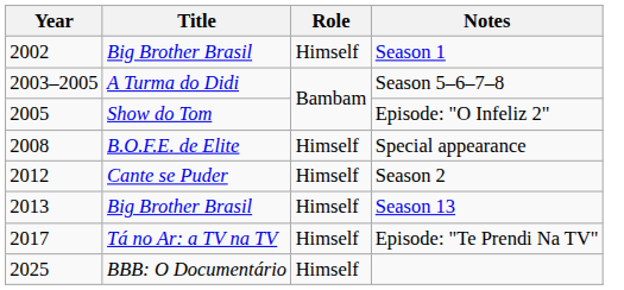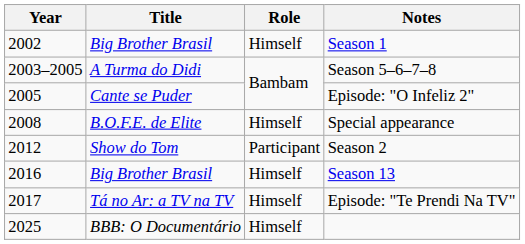Episode: "O Infeliz 2" | Title: Show do Tom -> Cante se Puder
Season 2 | Title: Cante se Puder -> Show do Tom
Season 2 | Role: Himself -> Participant
Season 13 | Year: 2013 -> 2016
